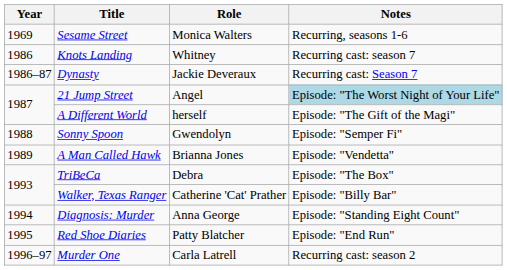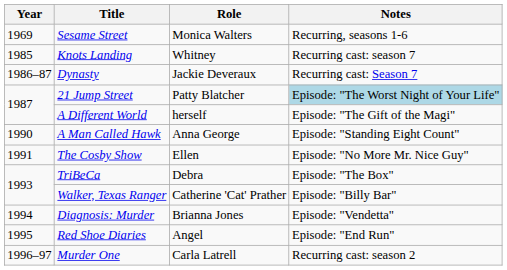Knots Landing | Year: 1986 -> 1985
21 Jump Street | Role: Angel -> Patty Blatcher
- row: 1988 | Sonny Spoon | Gwendolyn | Episode: "Semper Fi"
A Man Called Hawk | Year: 1989 -> 1990
A Man Called Hawk | Role: Brianna Jones -> Anna George
A Man Called Hawk | Notes: Episode: "Vendetta" -> Episode: "Standing Eight Count"
+ row: 1991 | The Cosby Show | Ellen | Episode: "No More Mr. Nice Guy"
Diagnosis: Murder | Role: Anna George -> Brianna Jones
Diagnosis: Murder | Notes: Episode: "Standing Eight Count" -> Episode: "Vendetta"
Red Shoe Diaries | Role: Patty Blatcher -> Angel
